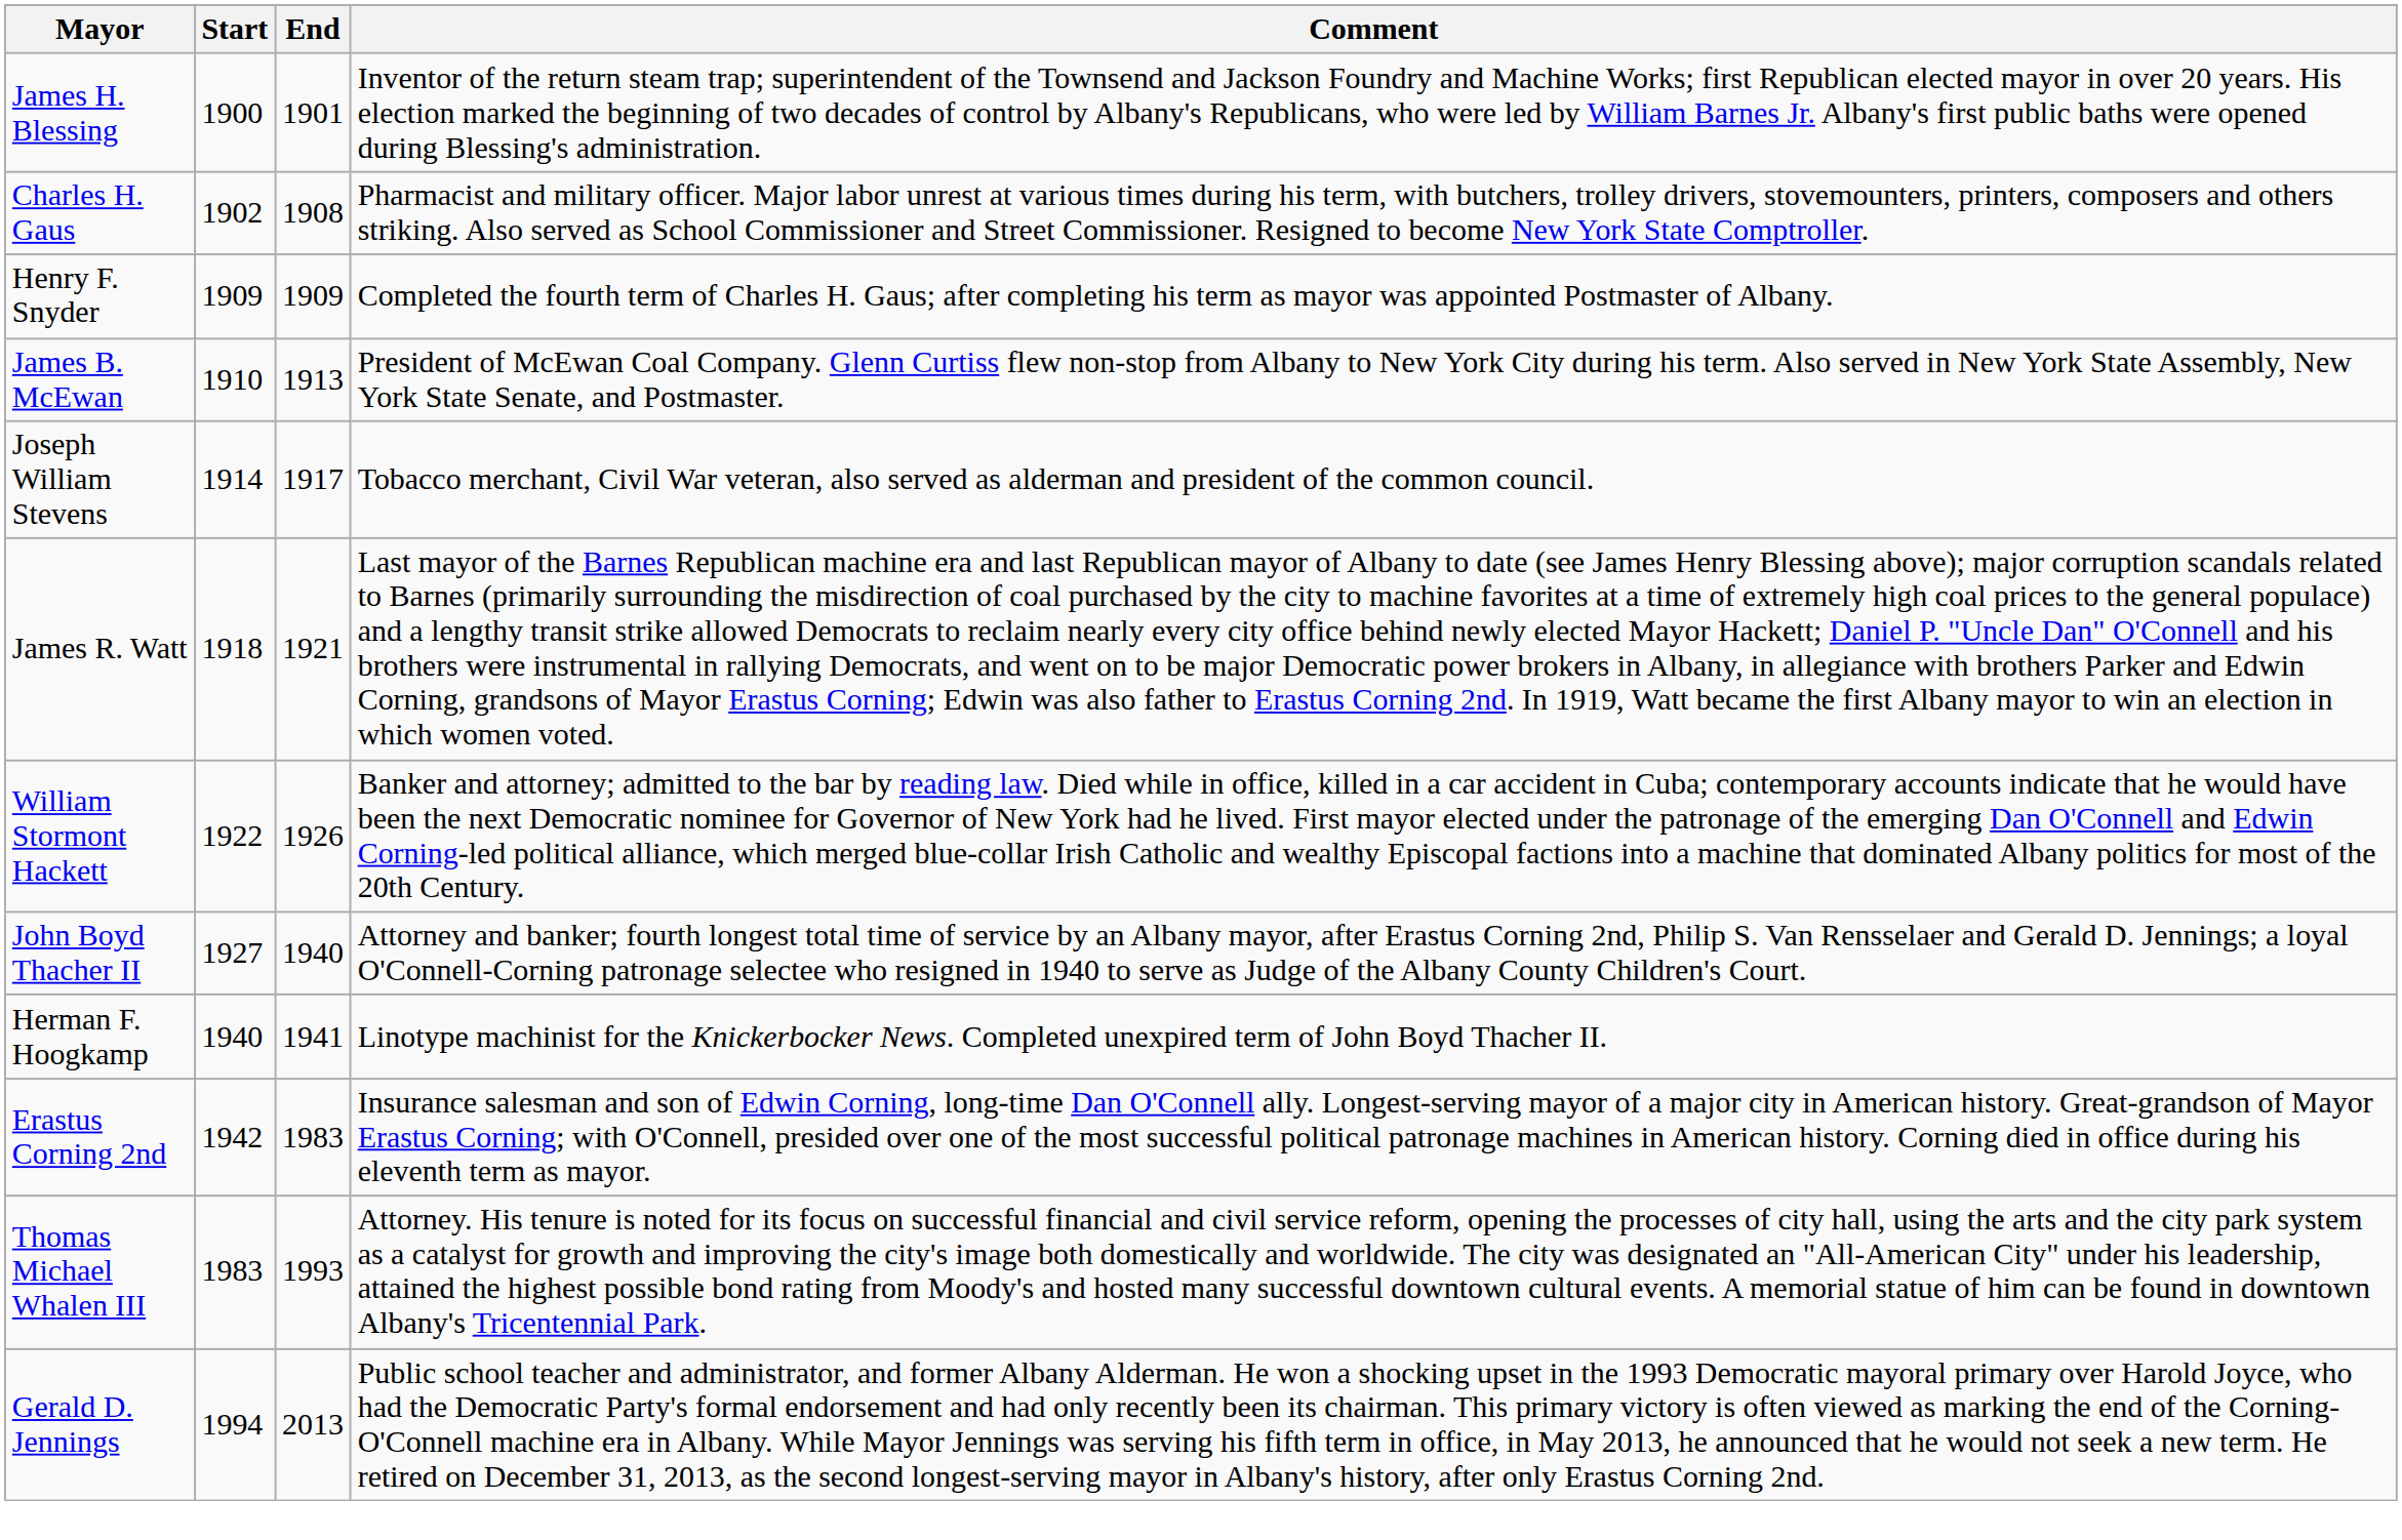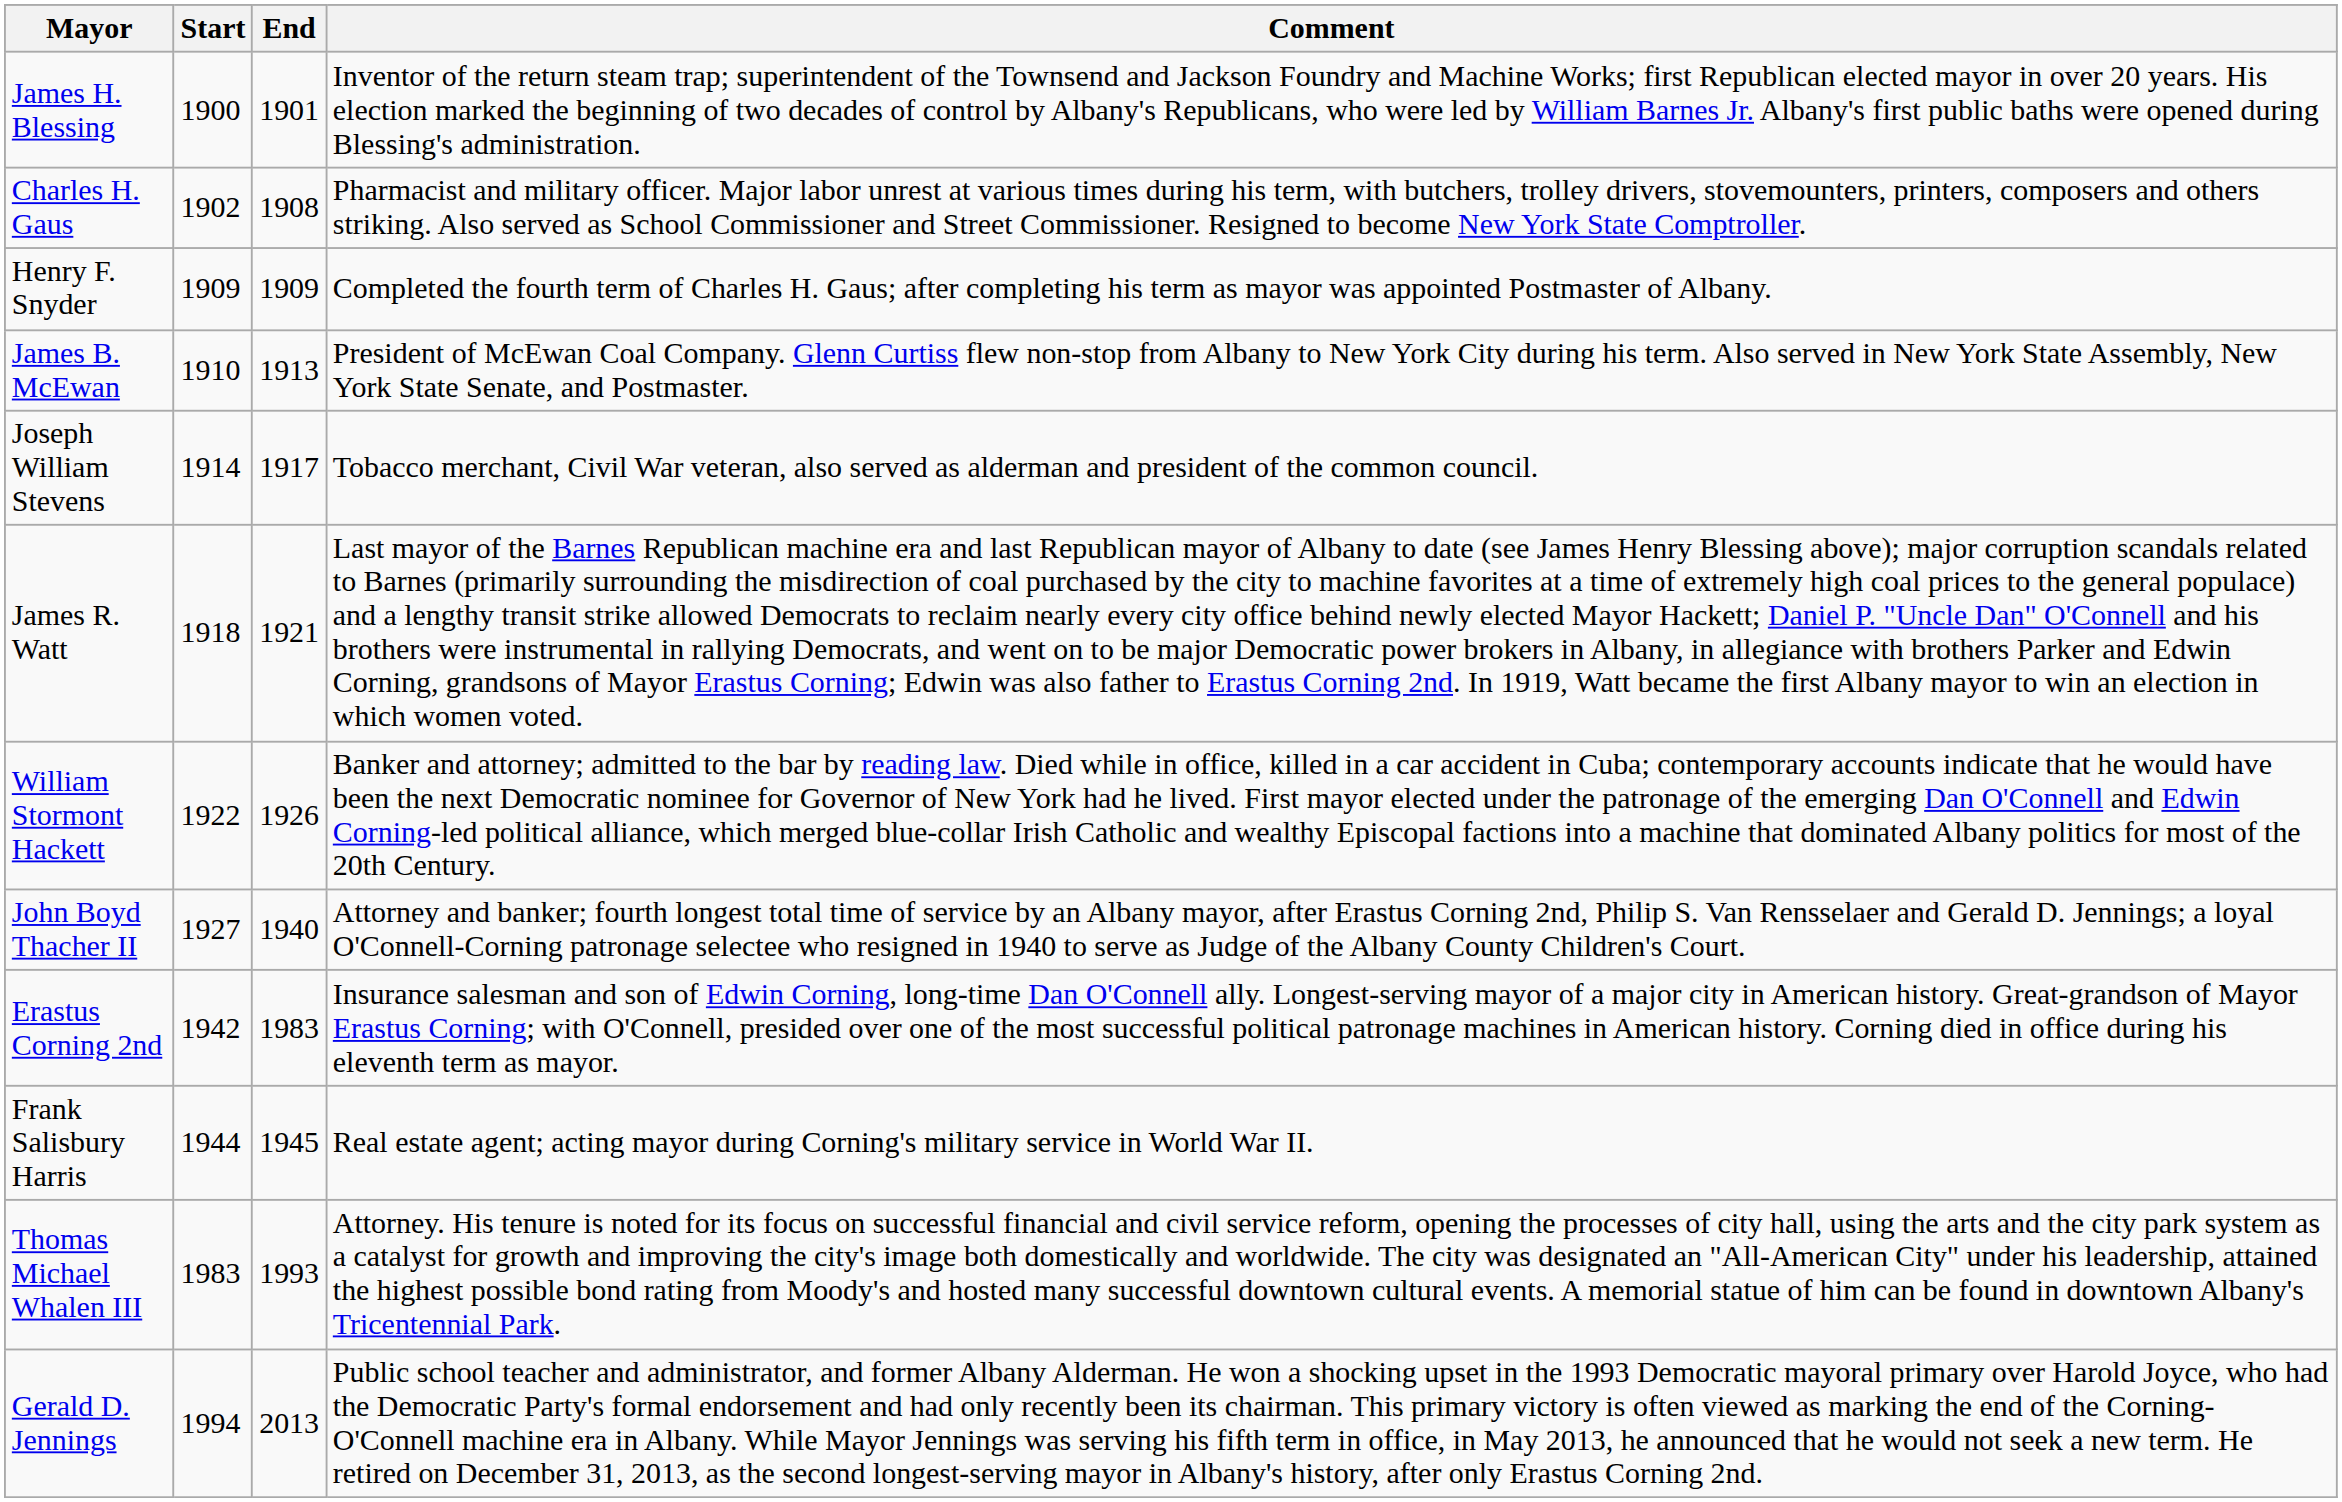- row: Herman F. Hoogkamp | 1940 | 1941 | Linotype machinist for the Knickerbocker News. Completed unexpired term of John Boyd Thacher II.
+ row: Frank Salisbury Harris | 1944 | 1945 | Real estate agent; acting mayor during Corning's military service in World War II.
